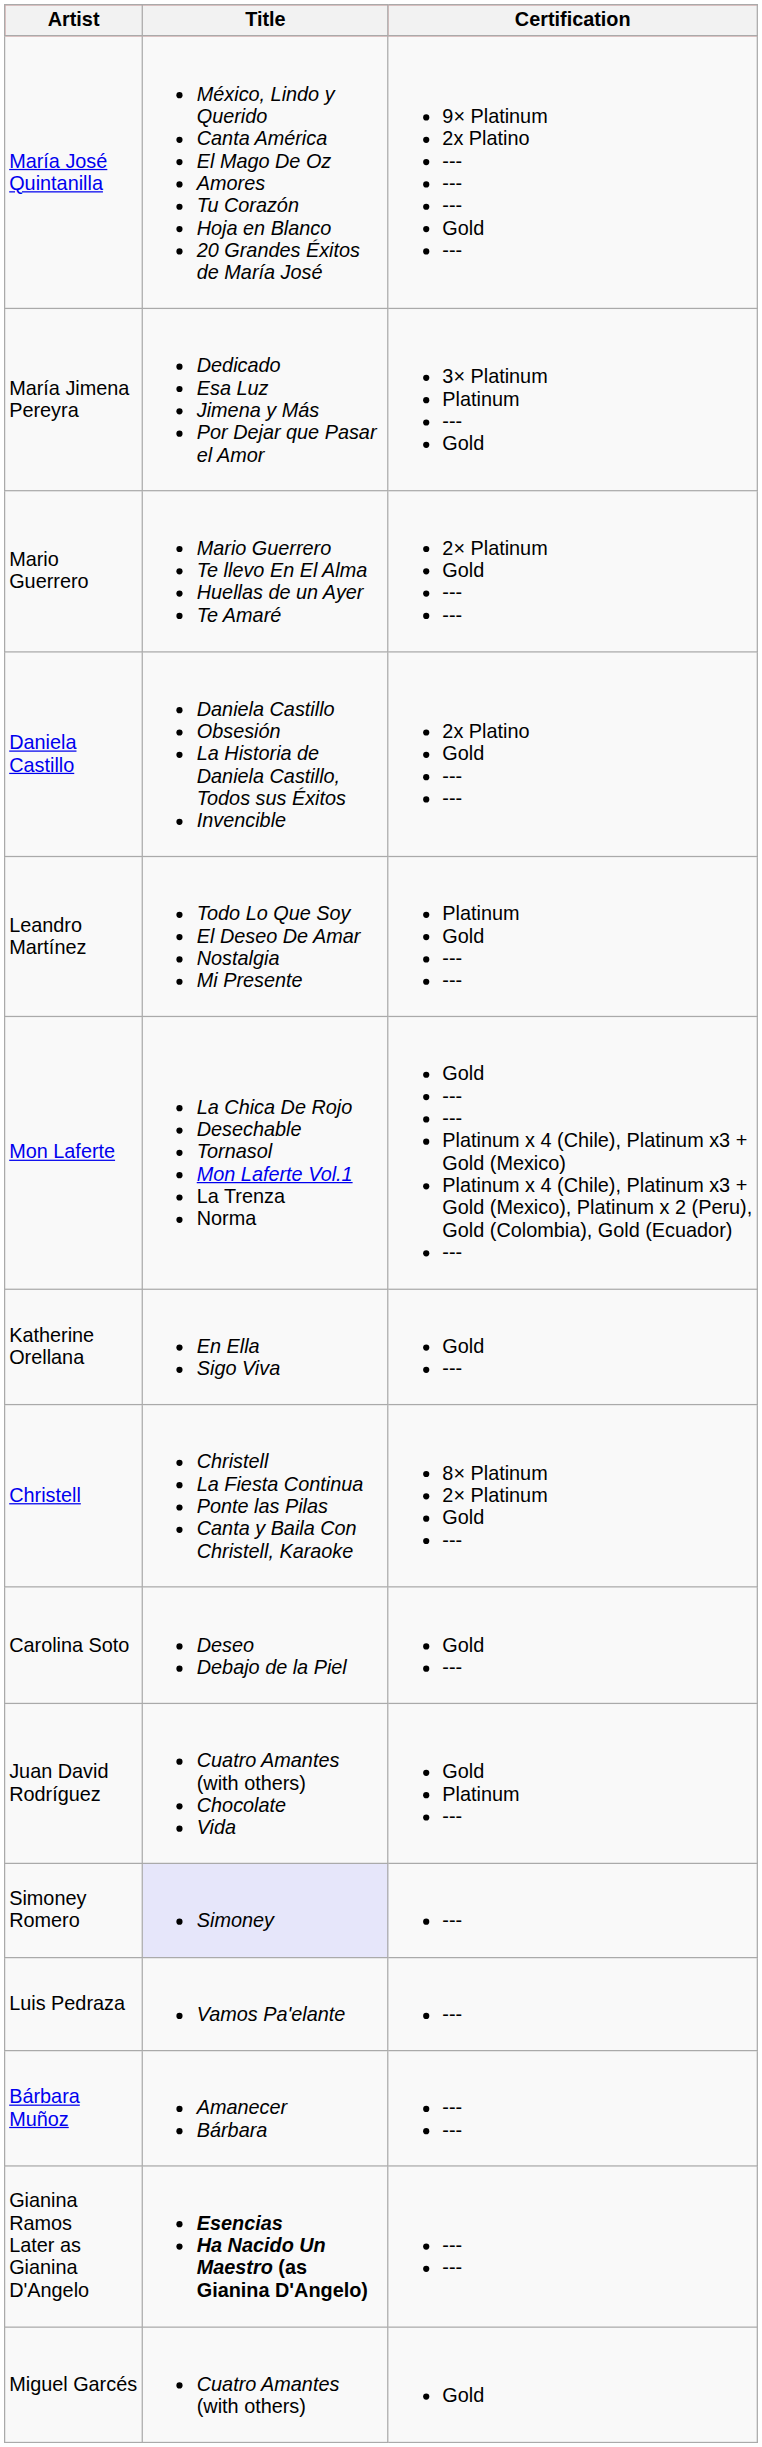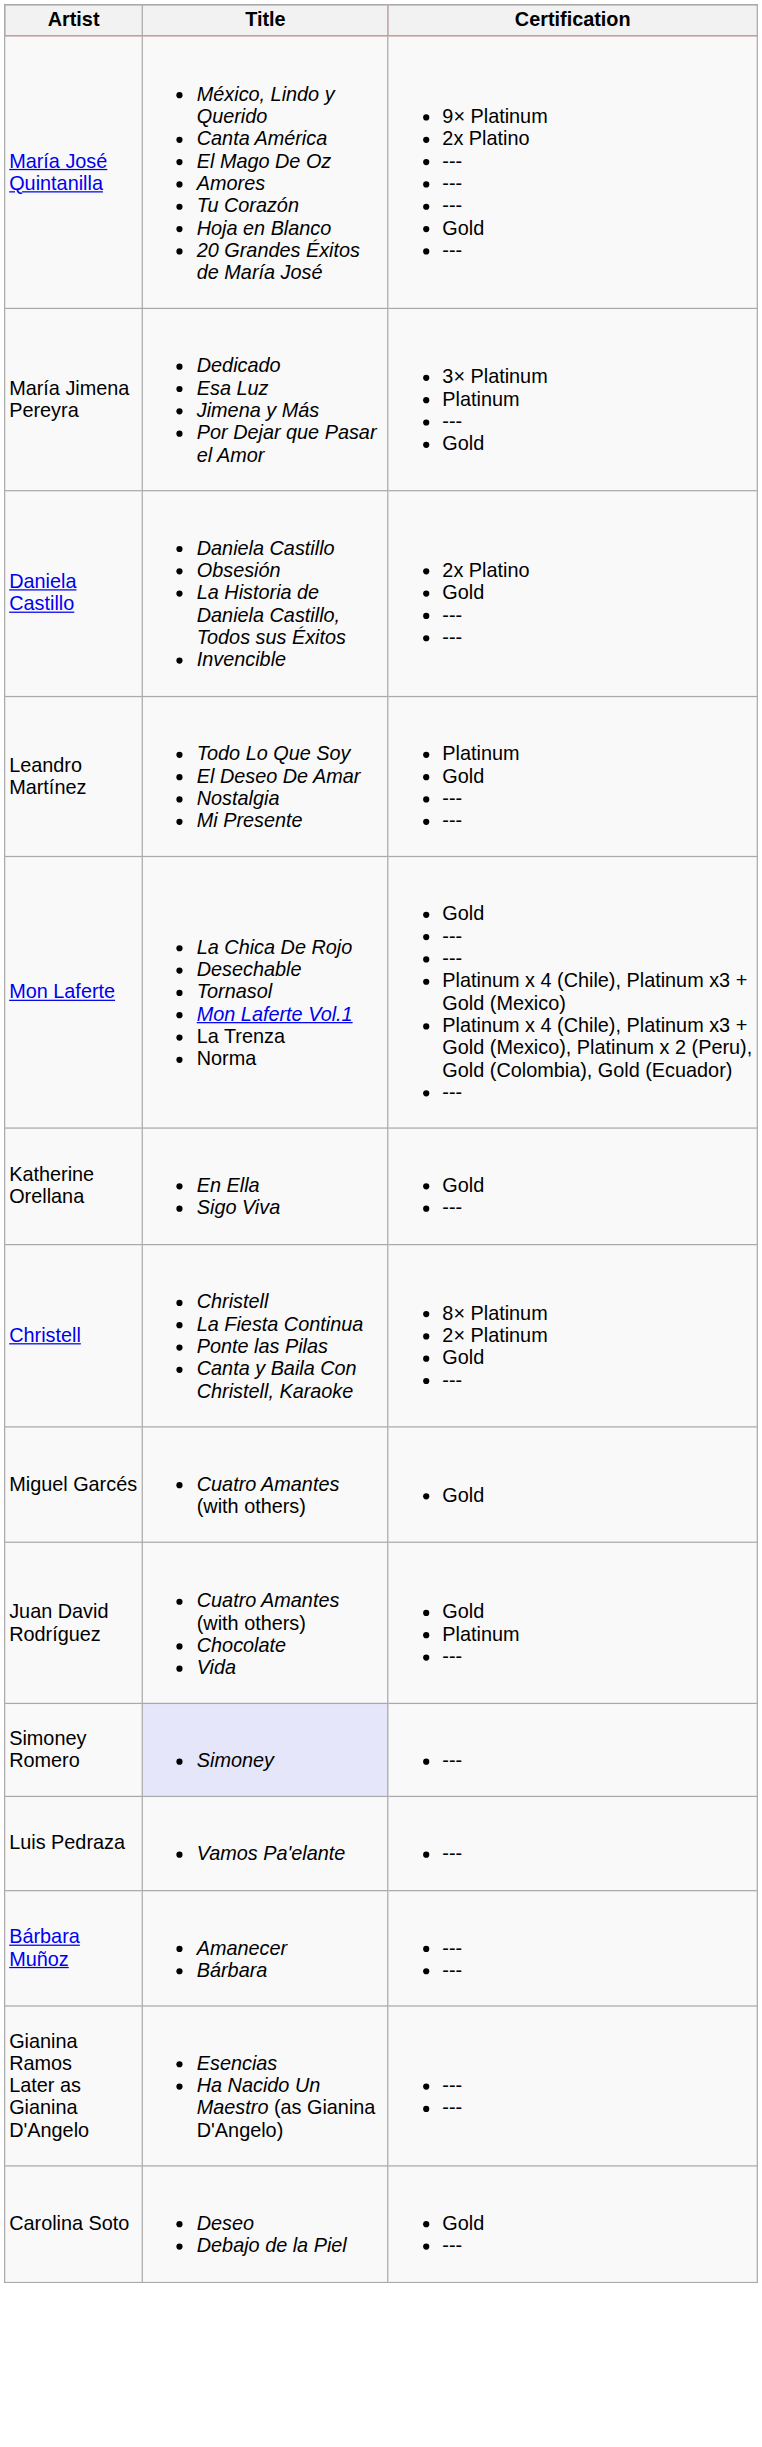- row: Mario Guerrero | Mario Guerrero Te llevo En El Alma Huellas de un Ayer Te Amaré | 2× Platinum Gold --- ---
rows swapped: Carolina Soto <-> Miguel Garcés
Gianina Ramos Later as Gianina D'Angelo | Title: bold -> normal
